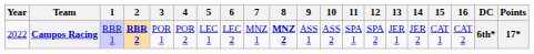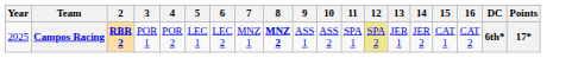- column: 1 | RBR 1
Campos Racing | Year: 2022 -> 2025
Campos Racing | 12: no background -> khaki background
